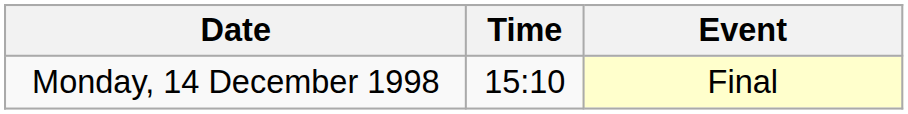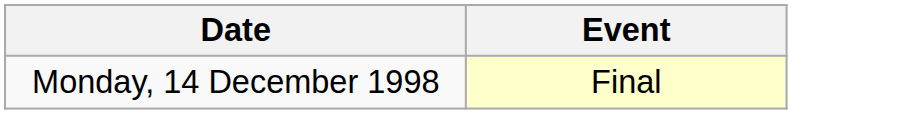- column: Time | 15:10
